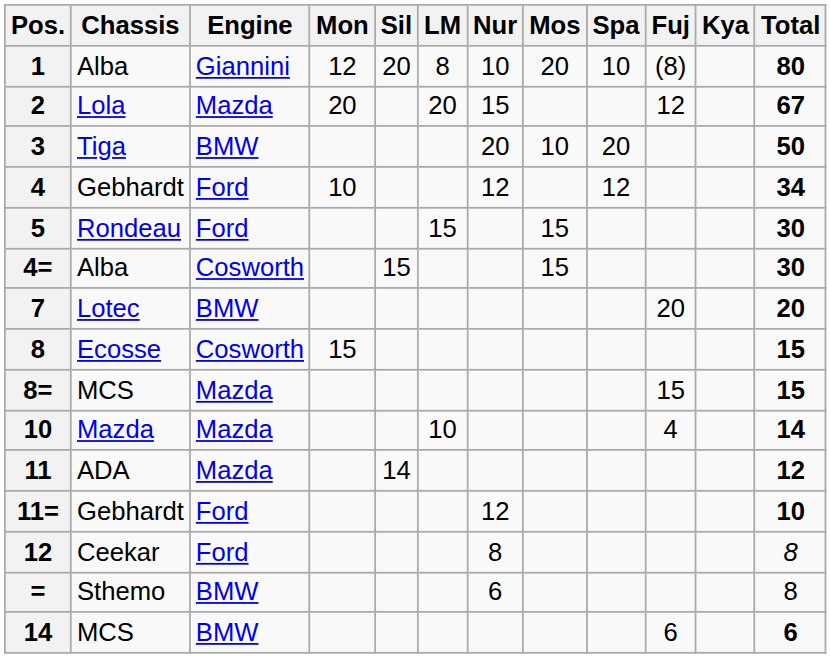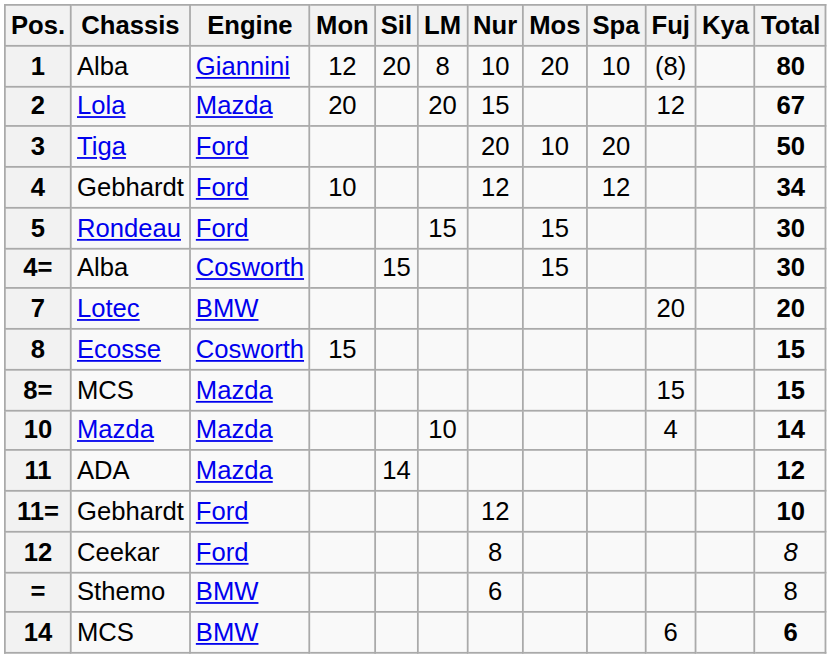3 | Engine: BMW -> Ford
